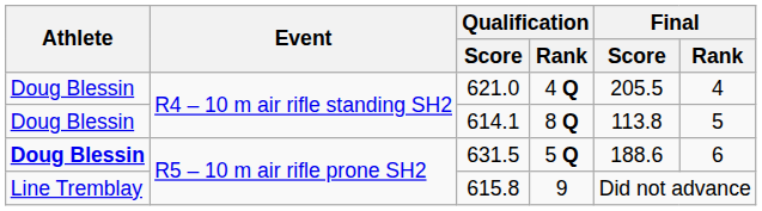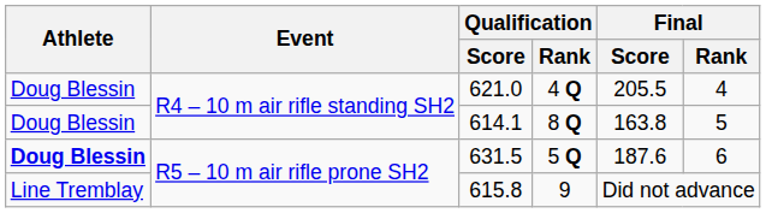614.1 | Final / Score: 113.8 -> 163.8
631.5 | Final / Score: 188.6 -> 187.6
